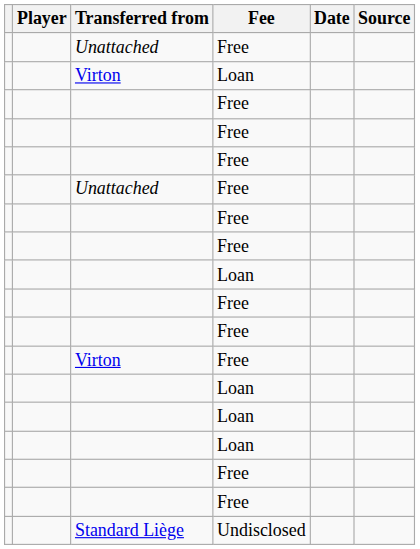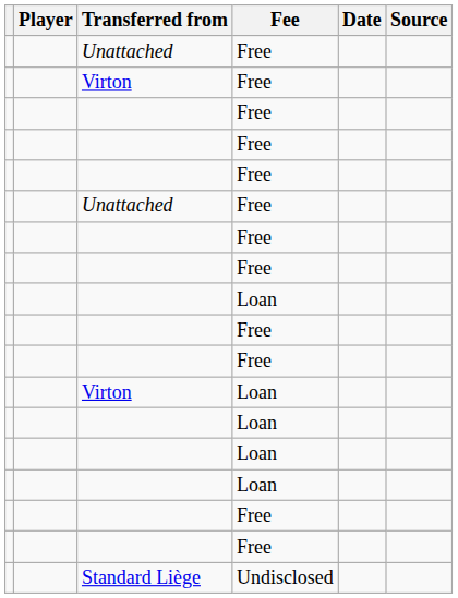rows swapped: Virton / Free <-> Virton / Loan
